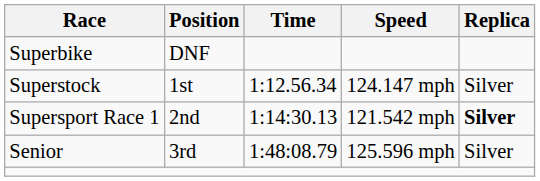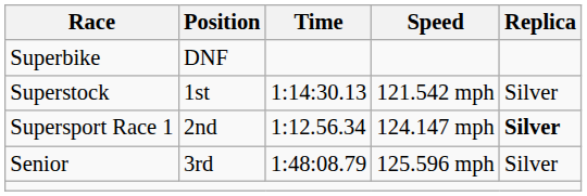Superstock | Time: 1:12.56.34 -> 1:14:30.13
Superstock | Speed: 124.147 mph -> 121.542 mph
Supersport Race 1 | Time: 1:14:30.13 -> 1:12.56.34
Supersport Race 1 | Speed: 121.542 mph -> 124.147 mph
